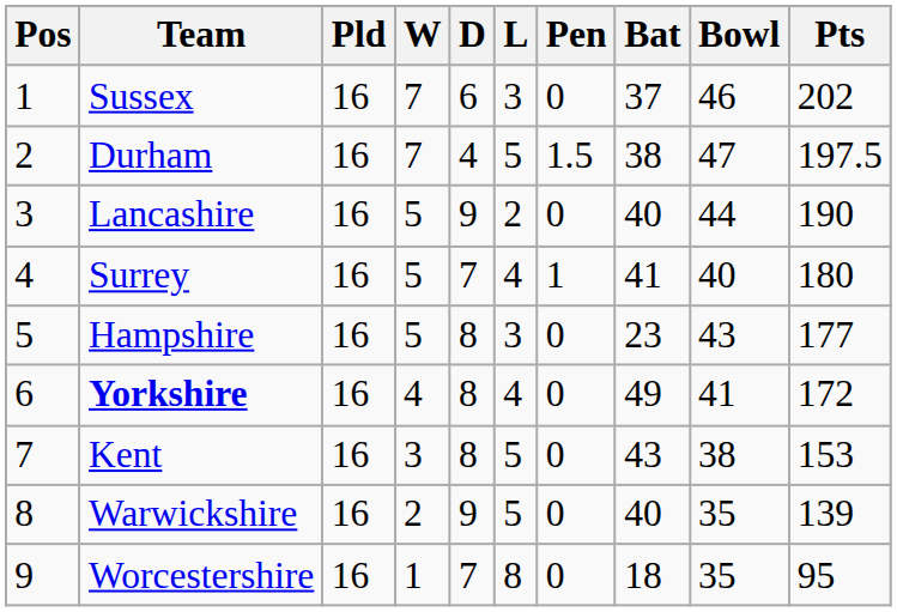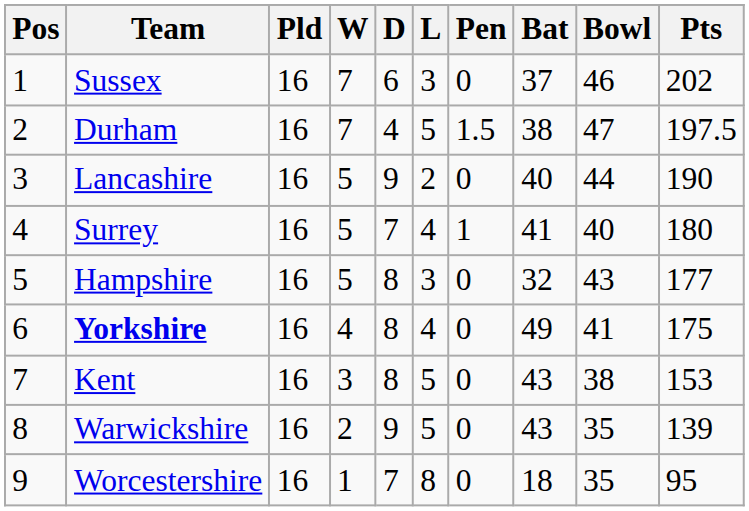Hampshire | Bat: 23 -> 32
Yorkshire | Pts: 172 -> 175
Warwickshire | Bat: 40 -> 43
